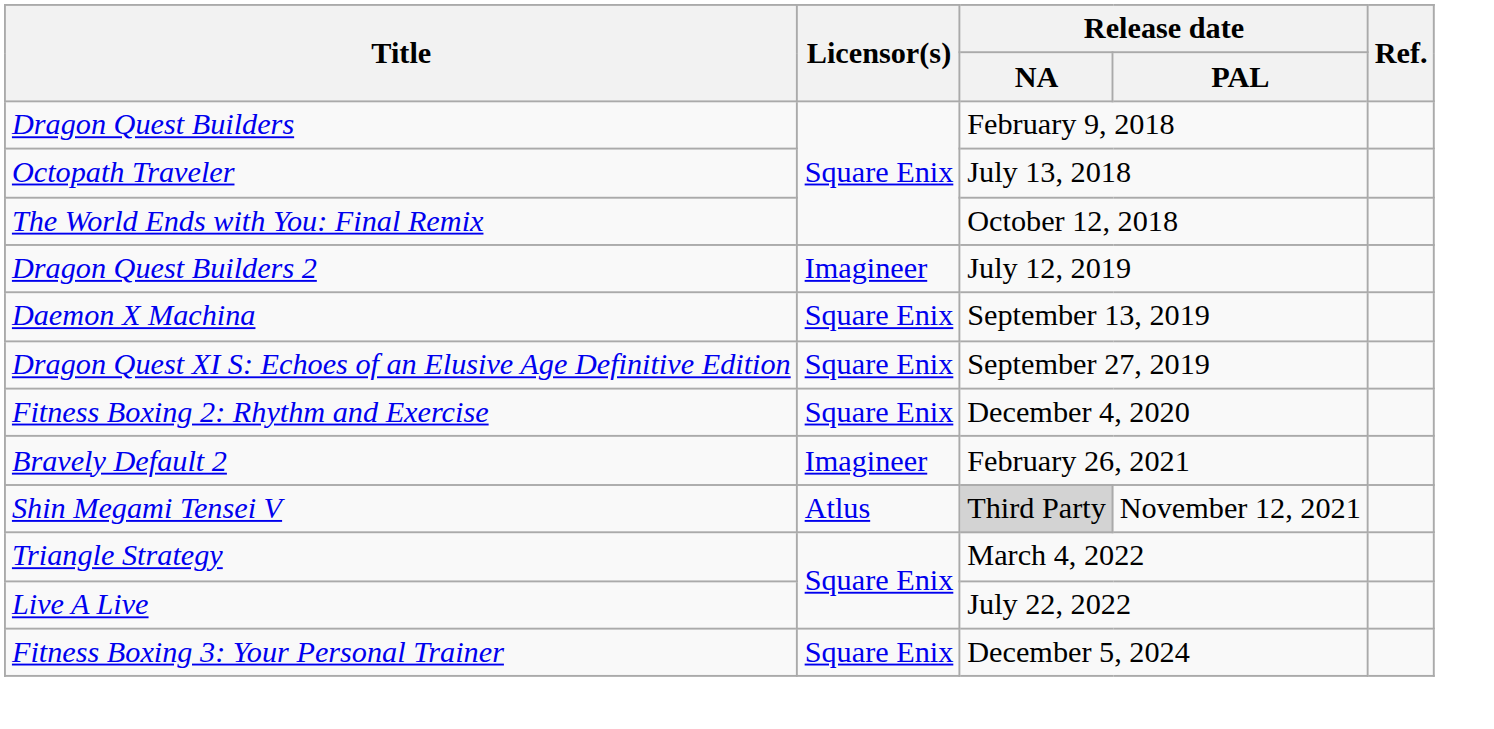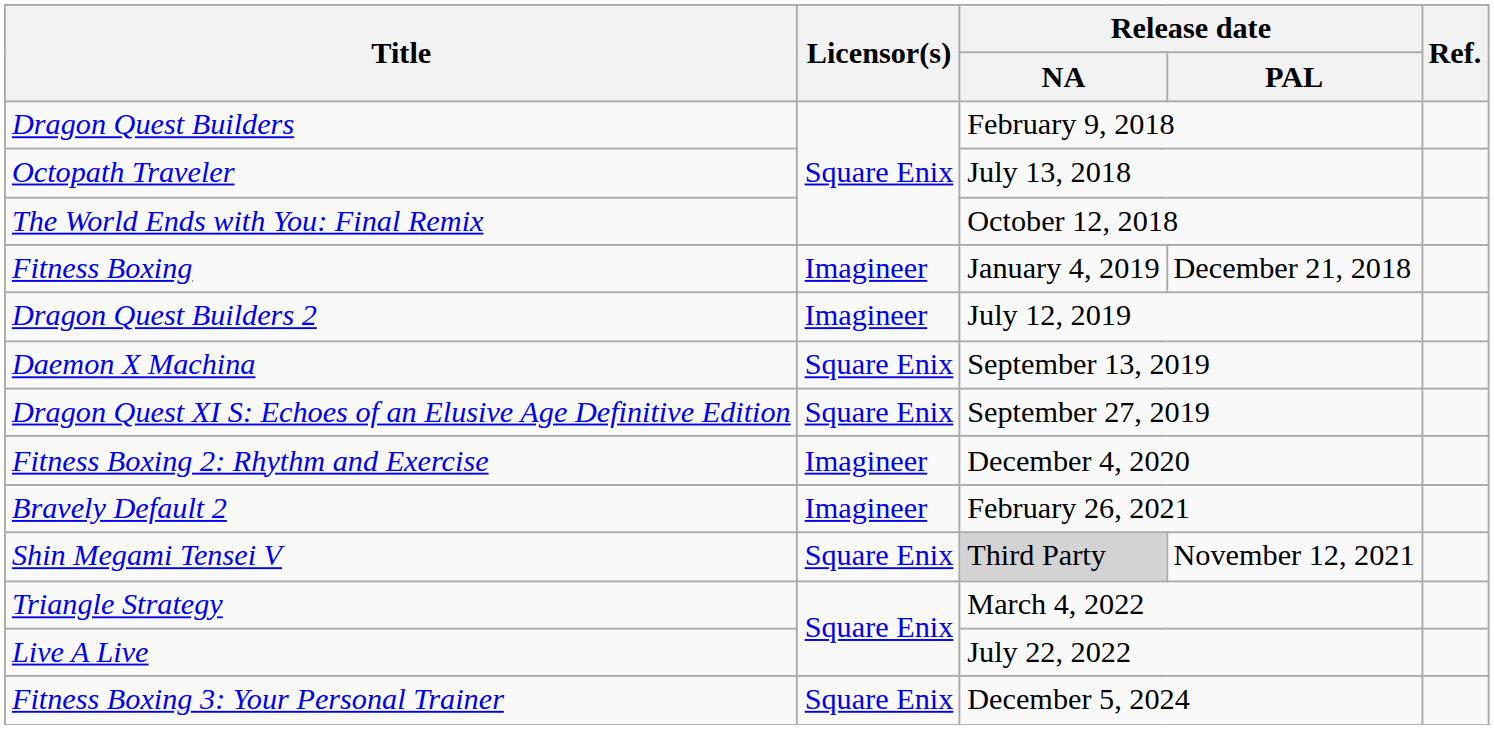+ row: Fitness Boxing | Imagineer | January 4, 2019 | December 21, 2018
Fitness Boxing 2: Rhythm and Exercise | Licensor(s): Square Enix -> Imagineer
Shin Megami Tensei V | Licensor(s): Atlus -> Square Enix
